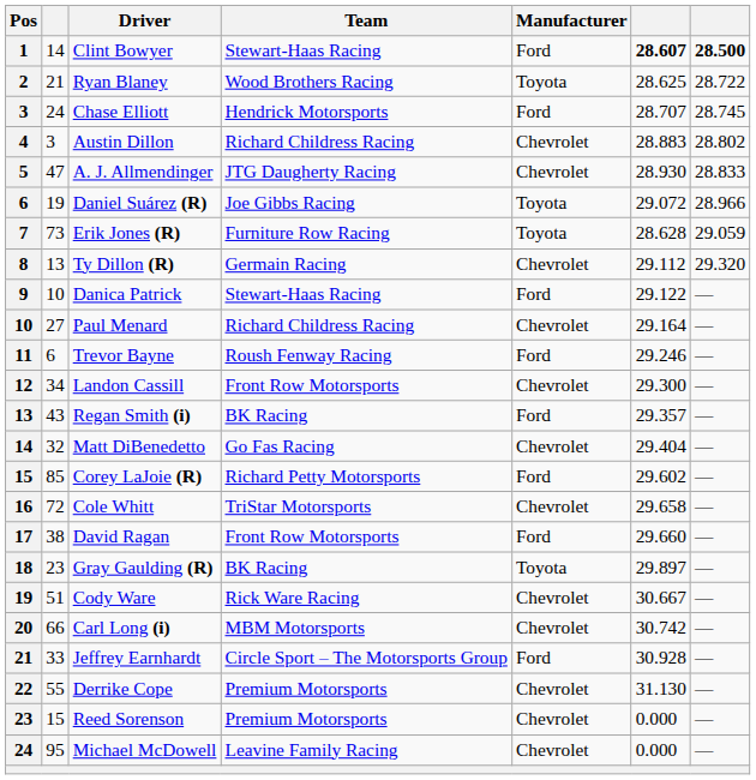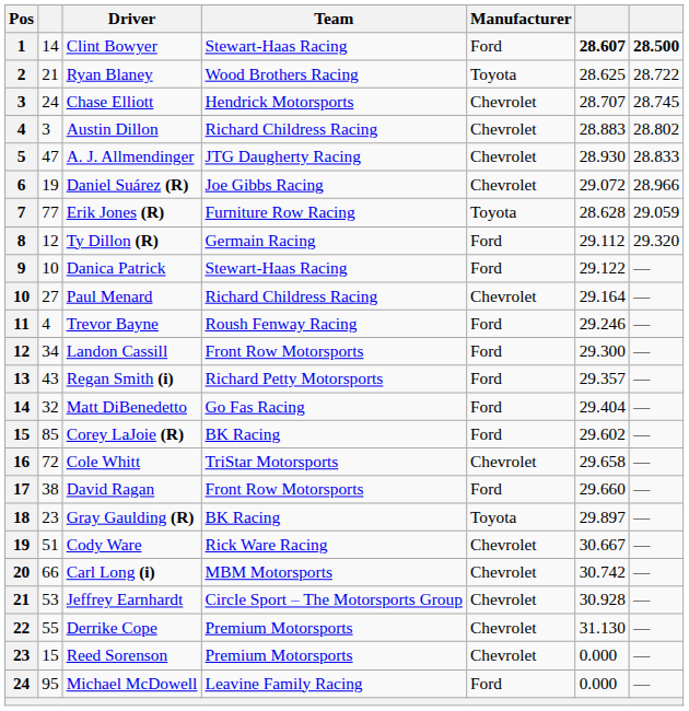Chase Elliott | Manufacturer: Ford -> Chevrolet
Daniel Suárez (R) | Manufacturer: Toyota -> Chevrolet
Erik Jones (R) | column 2: 73 -> 77
Ty Dillon (R) | column 2: 13 -> 12
Ty Dillon (R) | Manufacturer: Chevrolet -> Ford
Trevor Bayne | column 2: 6 -> 4
Landon Cassill | Manufacturer: Chevrolet -> Ford
Regan Smith (i) | Team: BK Racing -> Richard Petty Motorsports
Matt DiBenedetto | Manufacturer: Chevrolet -> Ford
Corey LaJoie (R) | Team: Richard Petty Motorsports -> BK Racing
Jeffrey Earnhardt | column 2: 33 -> 53
Jeffrey Earnhardt | Manufacturer: Ford -> Chevrolet
Michael McDowell | Manufacturer: Chevrolet -> Ford
